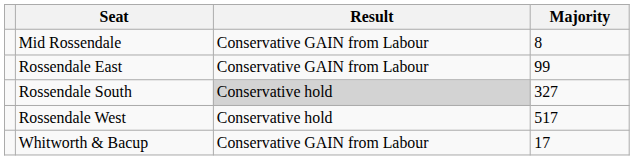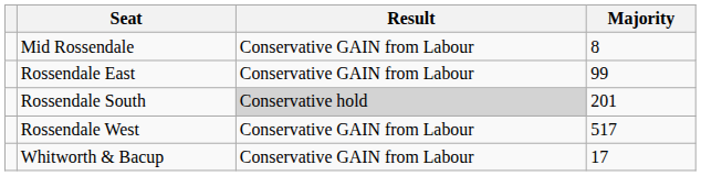Rossendale South | Majority: 327 -> 201
Rossendale West | Result: Conservative hold -> Conservative GAIN from Labour
